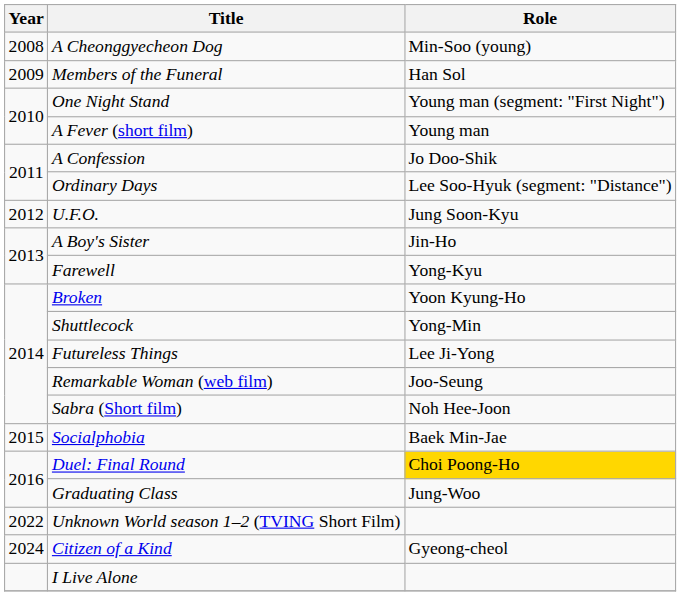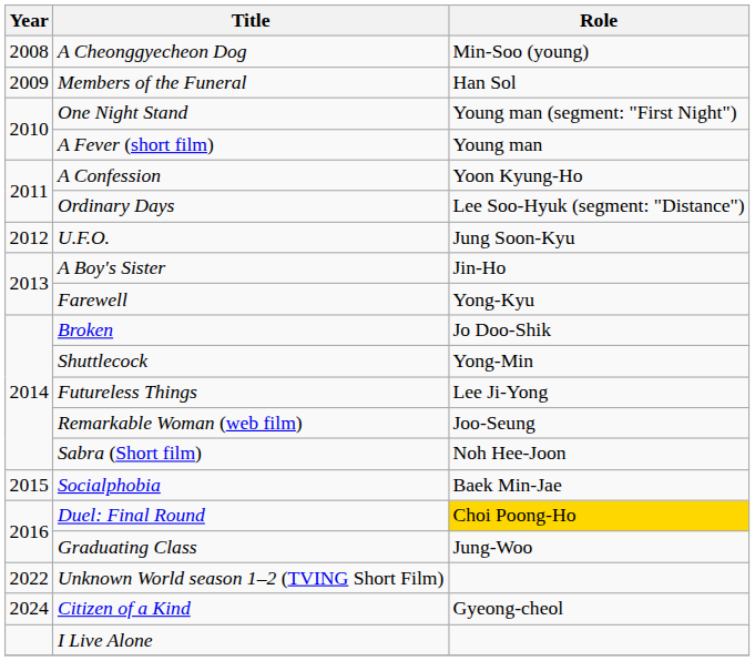A Confession | Role: Jo Doo-Shik -> Yoon Kyung-Ho
Broken | Role: Yoon Kyung-Ho -> Jo Doo-Shik
